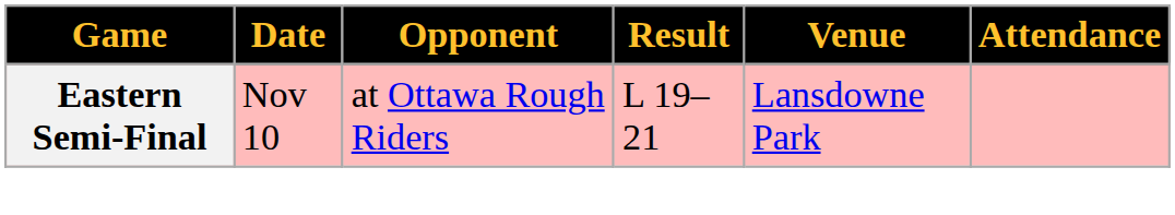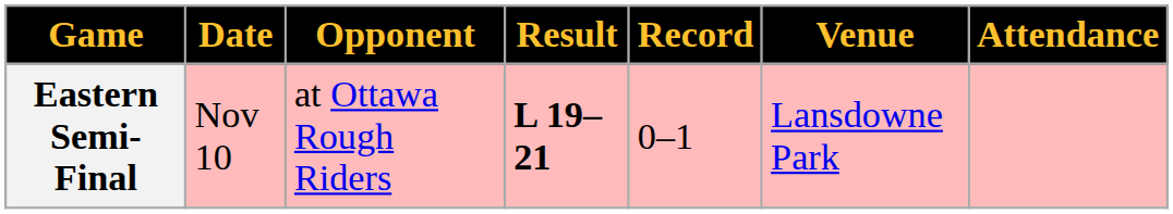+ column: Record | 0–1
Eastern Semi-Final | Result: normal -> bold
